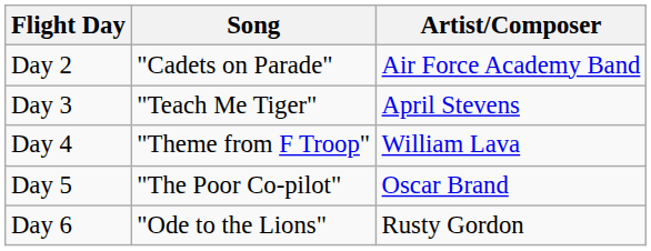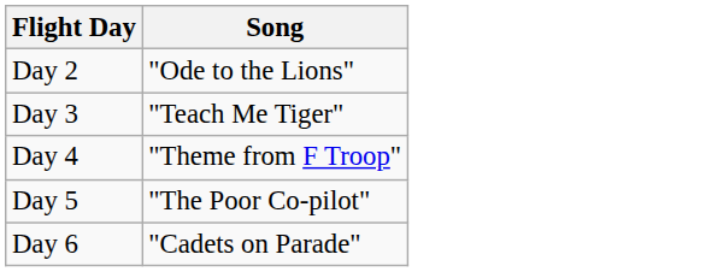- column: Artist/Composer | Air Force Academy Band | April Stevens | William Lava | Oscar Brand | Rusty Gordon
Day 2 | Song: "Cadets on Parade" -> "Ode to the Lions"
Day 6 | Song: "Ode to the Lions" -> "Cadets on Parade"
